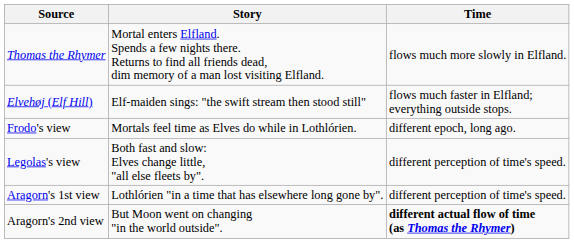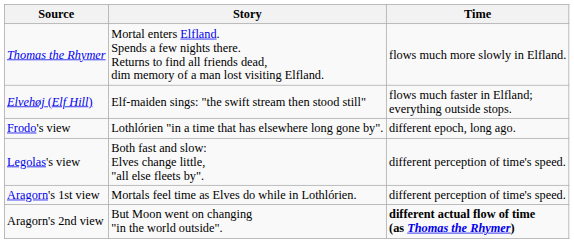Frodo's view | Story: Mortals feel time as Elves do while in Lothlórien. -> Lothlórien "in a time that has elsewhere long gone by".
Aragorn's 1st view | Story: Lothlórien "in a time that has elsewhere long gone by". -> Mortals feel time as Elves do while in Lothlórien.
